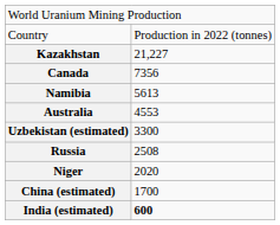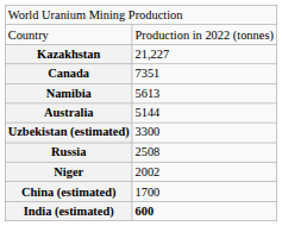Canada | column 2: 7356 -> 7351
Australia | column 2: 4553 -> 5144
Niger | column 2: 2020 -> 2002
